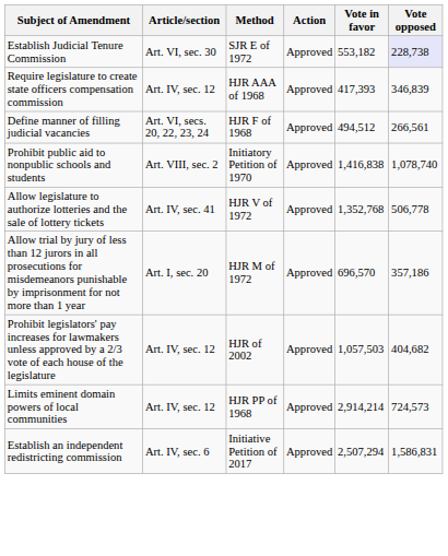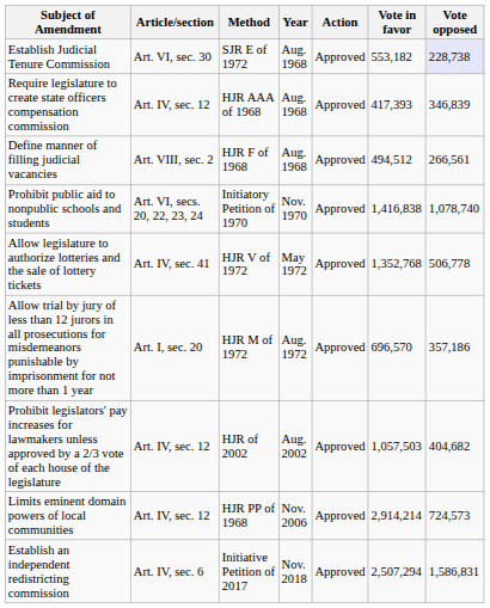+ column: Year | Aug. 1968 | Aug. 1968 | Aug. 1968 | Nov. 1970 | May 1972 | Aug. 1972 | Aug. 2002 | Nov. 2006 | Nov. 2018
Define manner of filling judicial vacancies | Article/section: Art. VI, secs. 20, 22, 23, 24 -> Art. VIII, sec. 2
Prohibit public aid to nonpublic schools and students | Article/section: Art. VIII, sec. 2 -> Art. VI, secs. 20, 22, 23, 24
